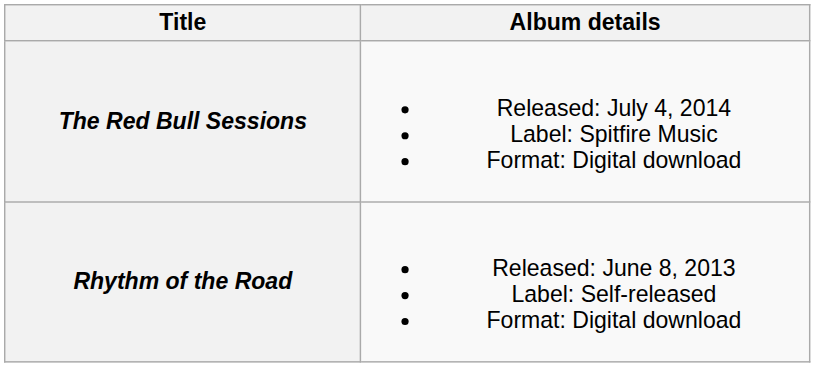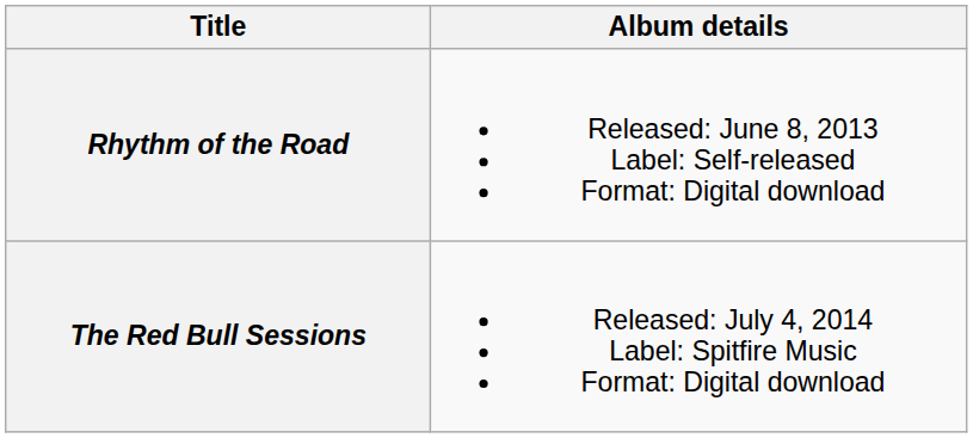rows swapped: Rhythm of the Road <-> The Red Bull Sessions
